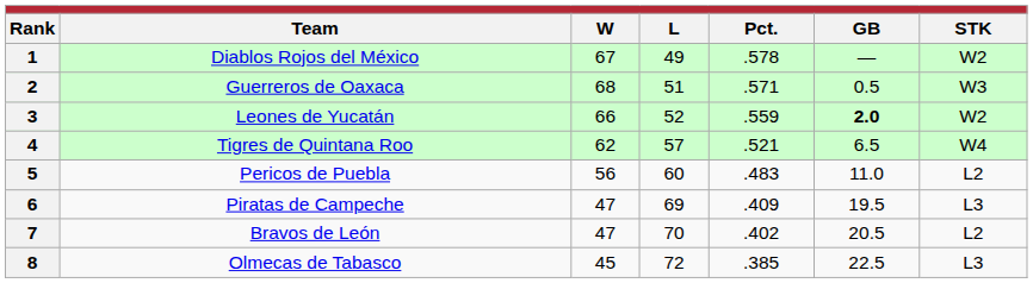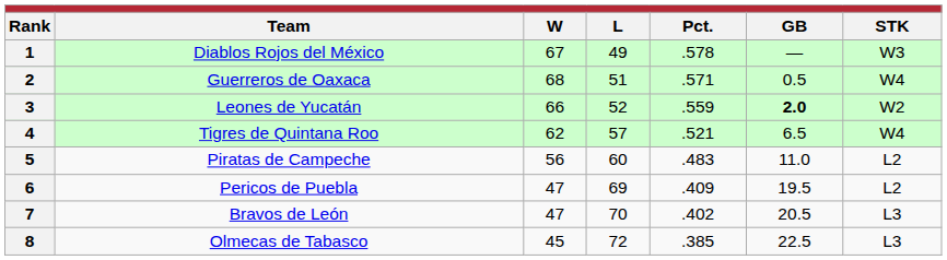1 | STK: W2 -> W3
2 | STK: W3 -> W4
5 | Team: Pericos de Puebla -> Piratas de Campeche
6 | Team: Piratas de Campeche -> Pericos de Puebla
6 | STK: L3 -> L2
7 | STK: L2 -> L3
